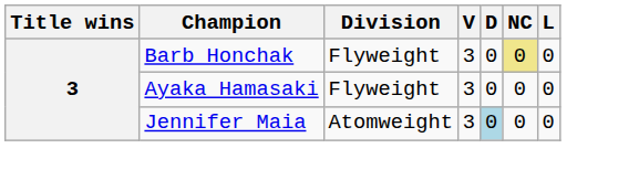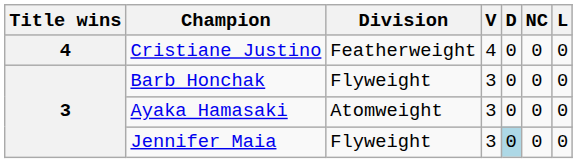+ row: 4 | Cristiane Justino | Featherweight | 4 | 0 | 0 | 0
Barb Honchak | NC: khaki background -> no background
Ayaka Hamasaki | Division: Flyweight -> Atomweight
Jennifer Maia | Division: Atomweight -> Flyweight
